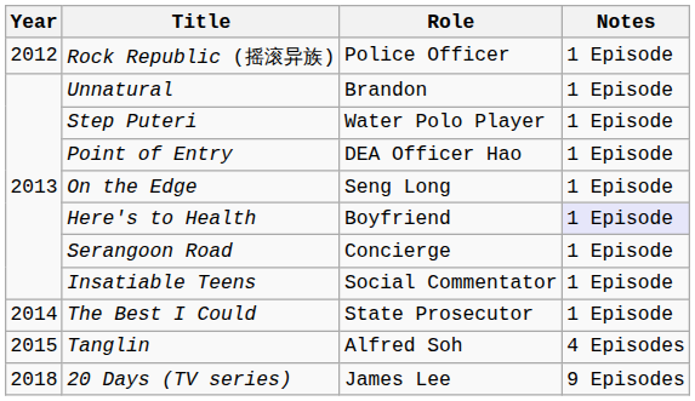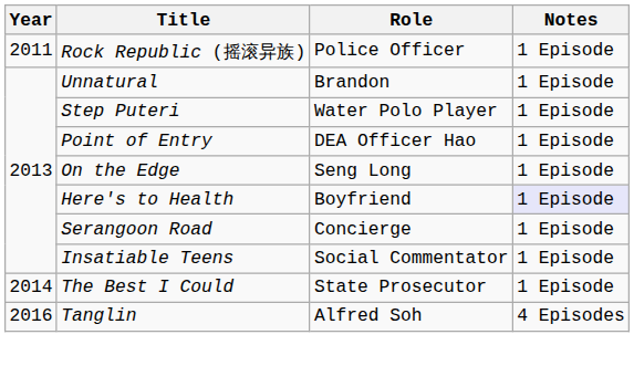Rock Republic (摇滚异族) | Year: 2012 -> 2011
Tanglin | Year: 2015 -> 2016
- row: 2018 | 20 Days (TV series) | James Lee | 9 Episodes
